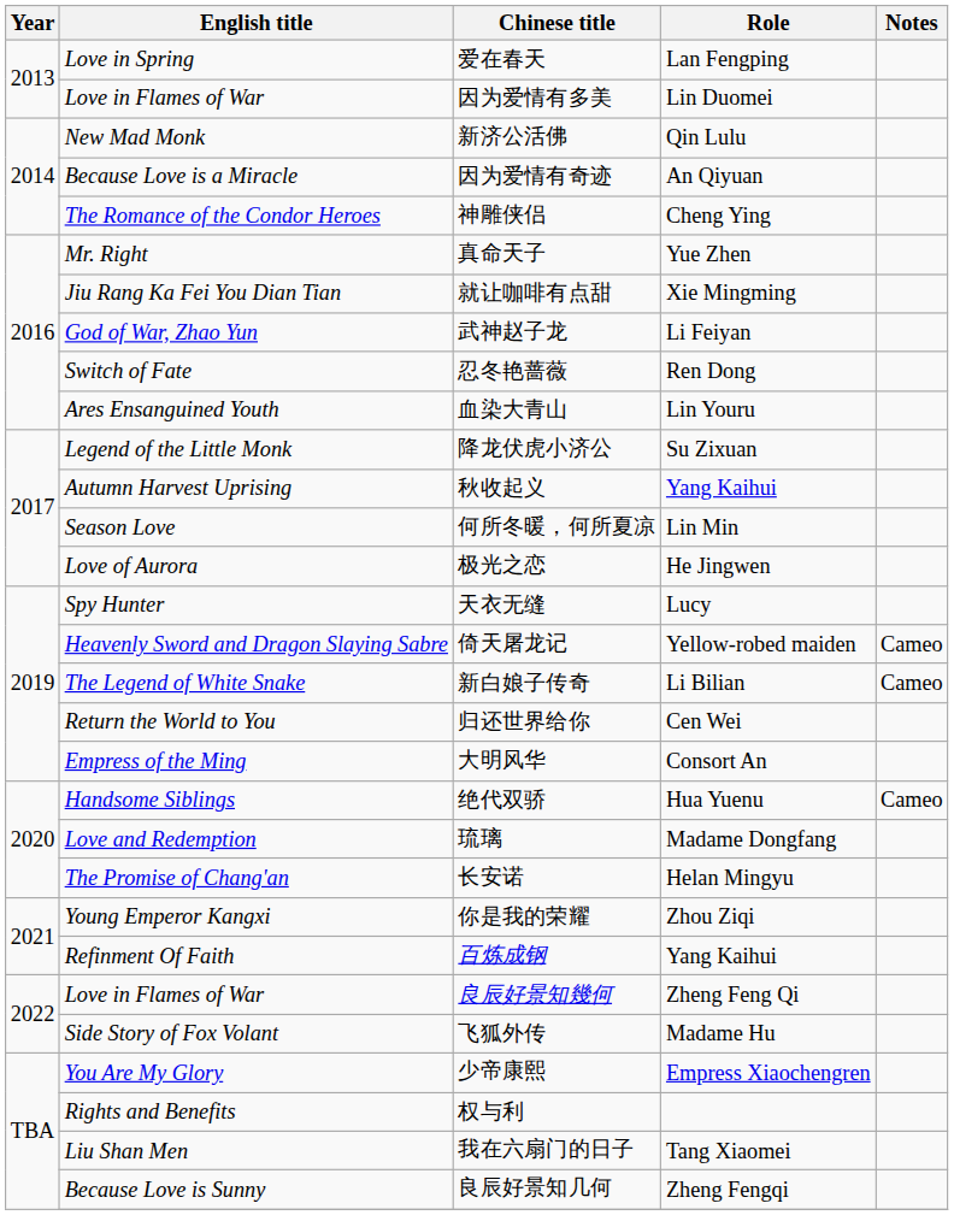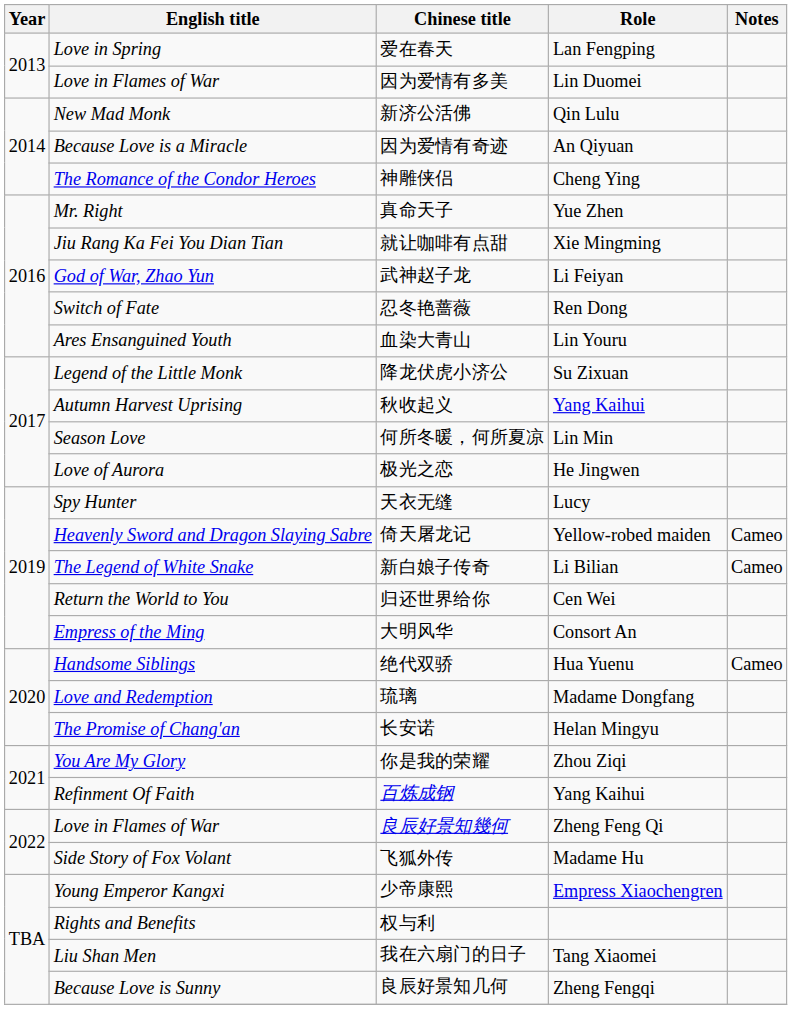你是我的荣耀 | English title: Young Emperor Kangxi -> You Are My Glory
少帝康熙 | English title: You Are My Glory -> Young Emperor Kangxi
